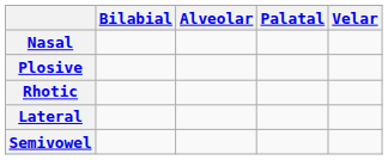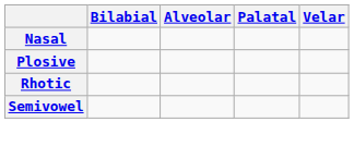- row: Lateral
